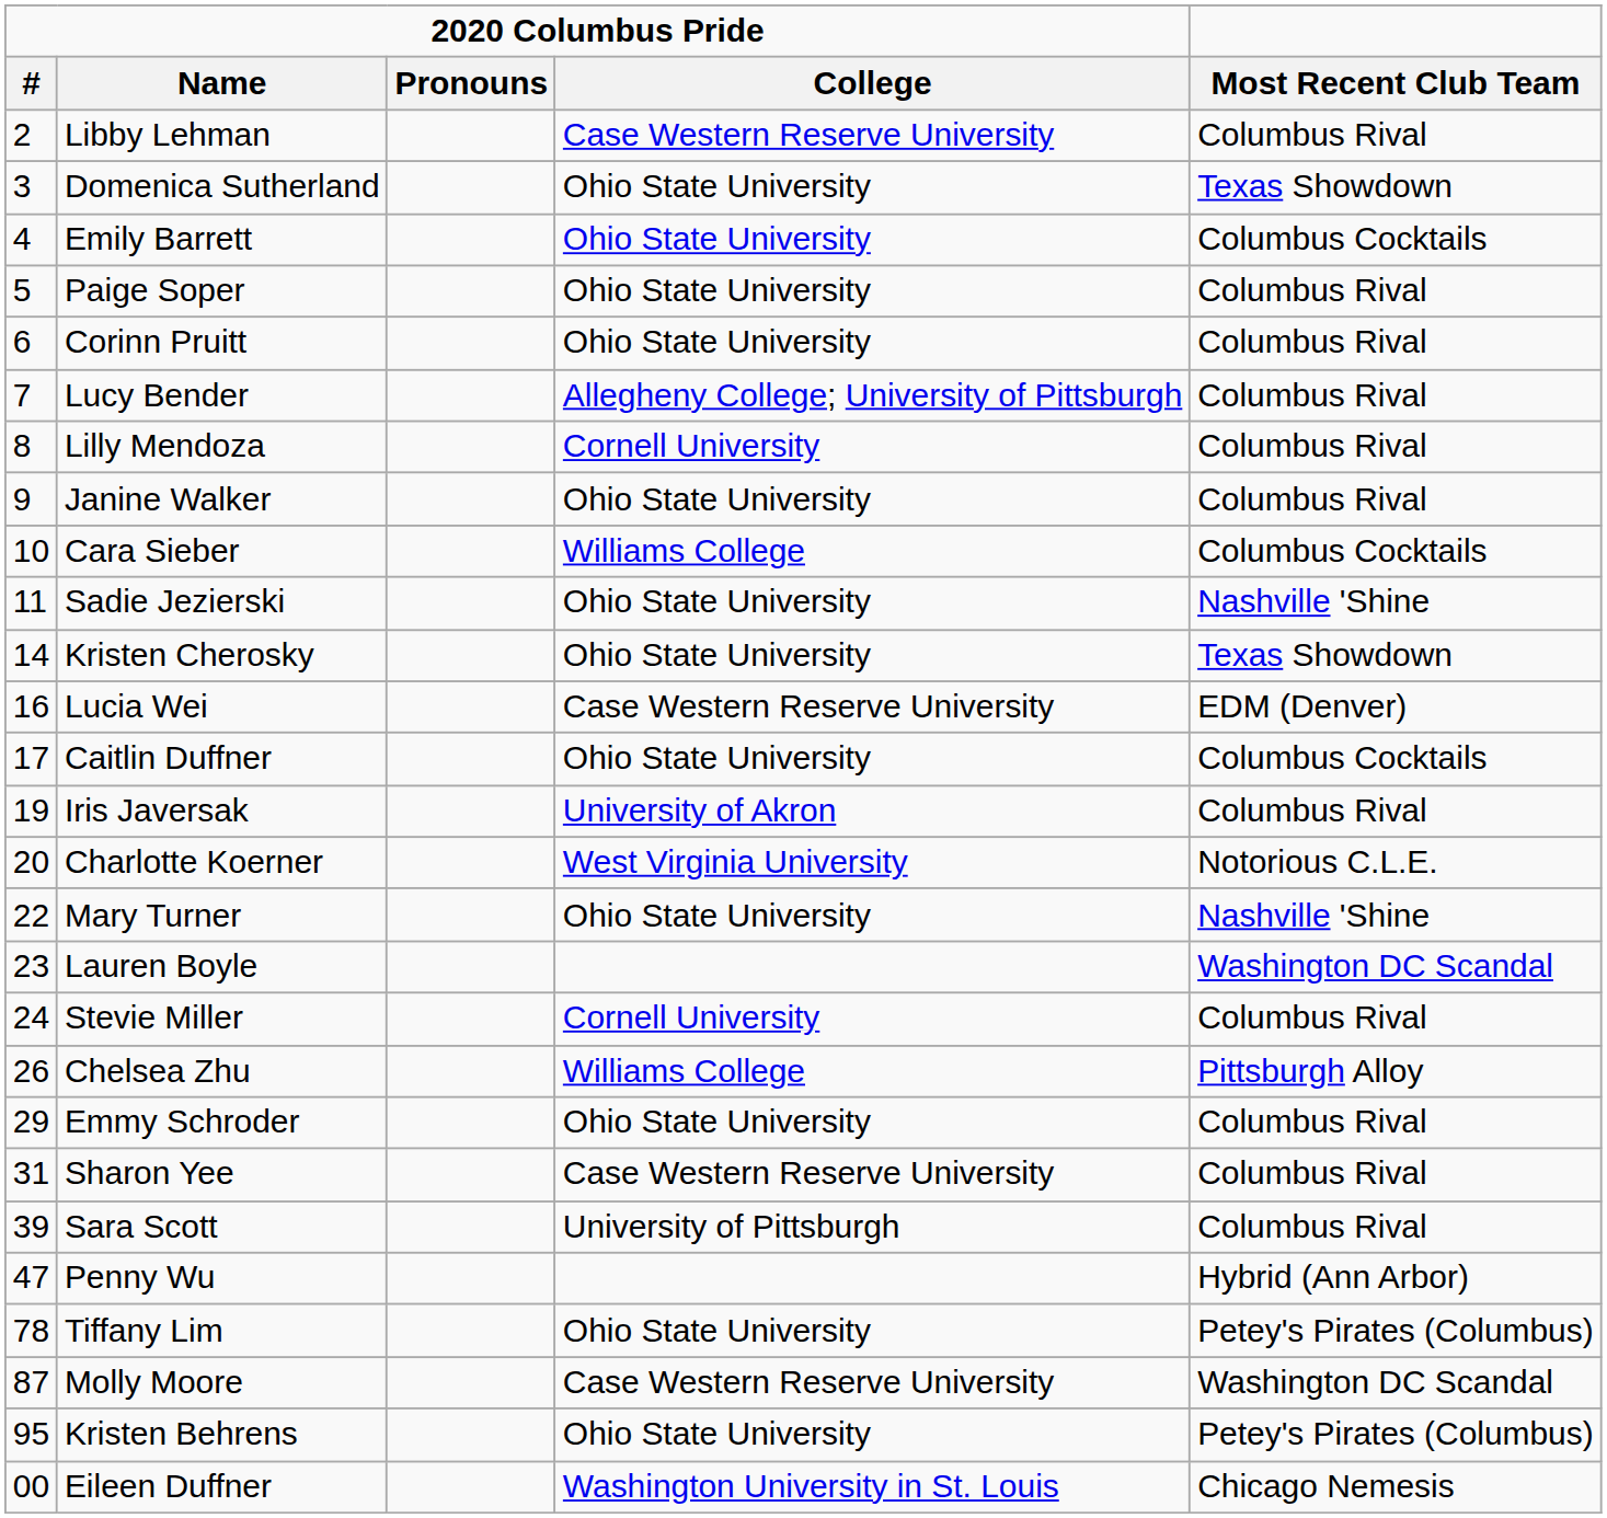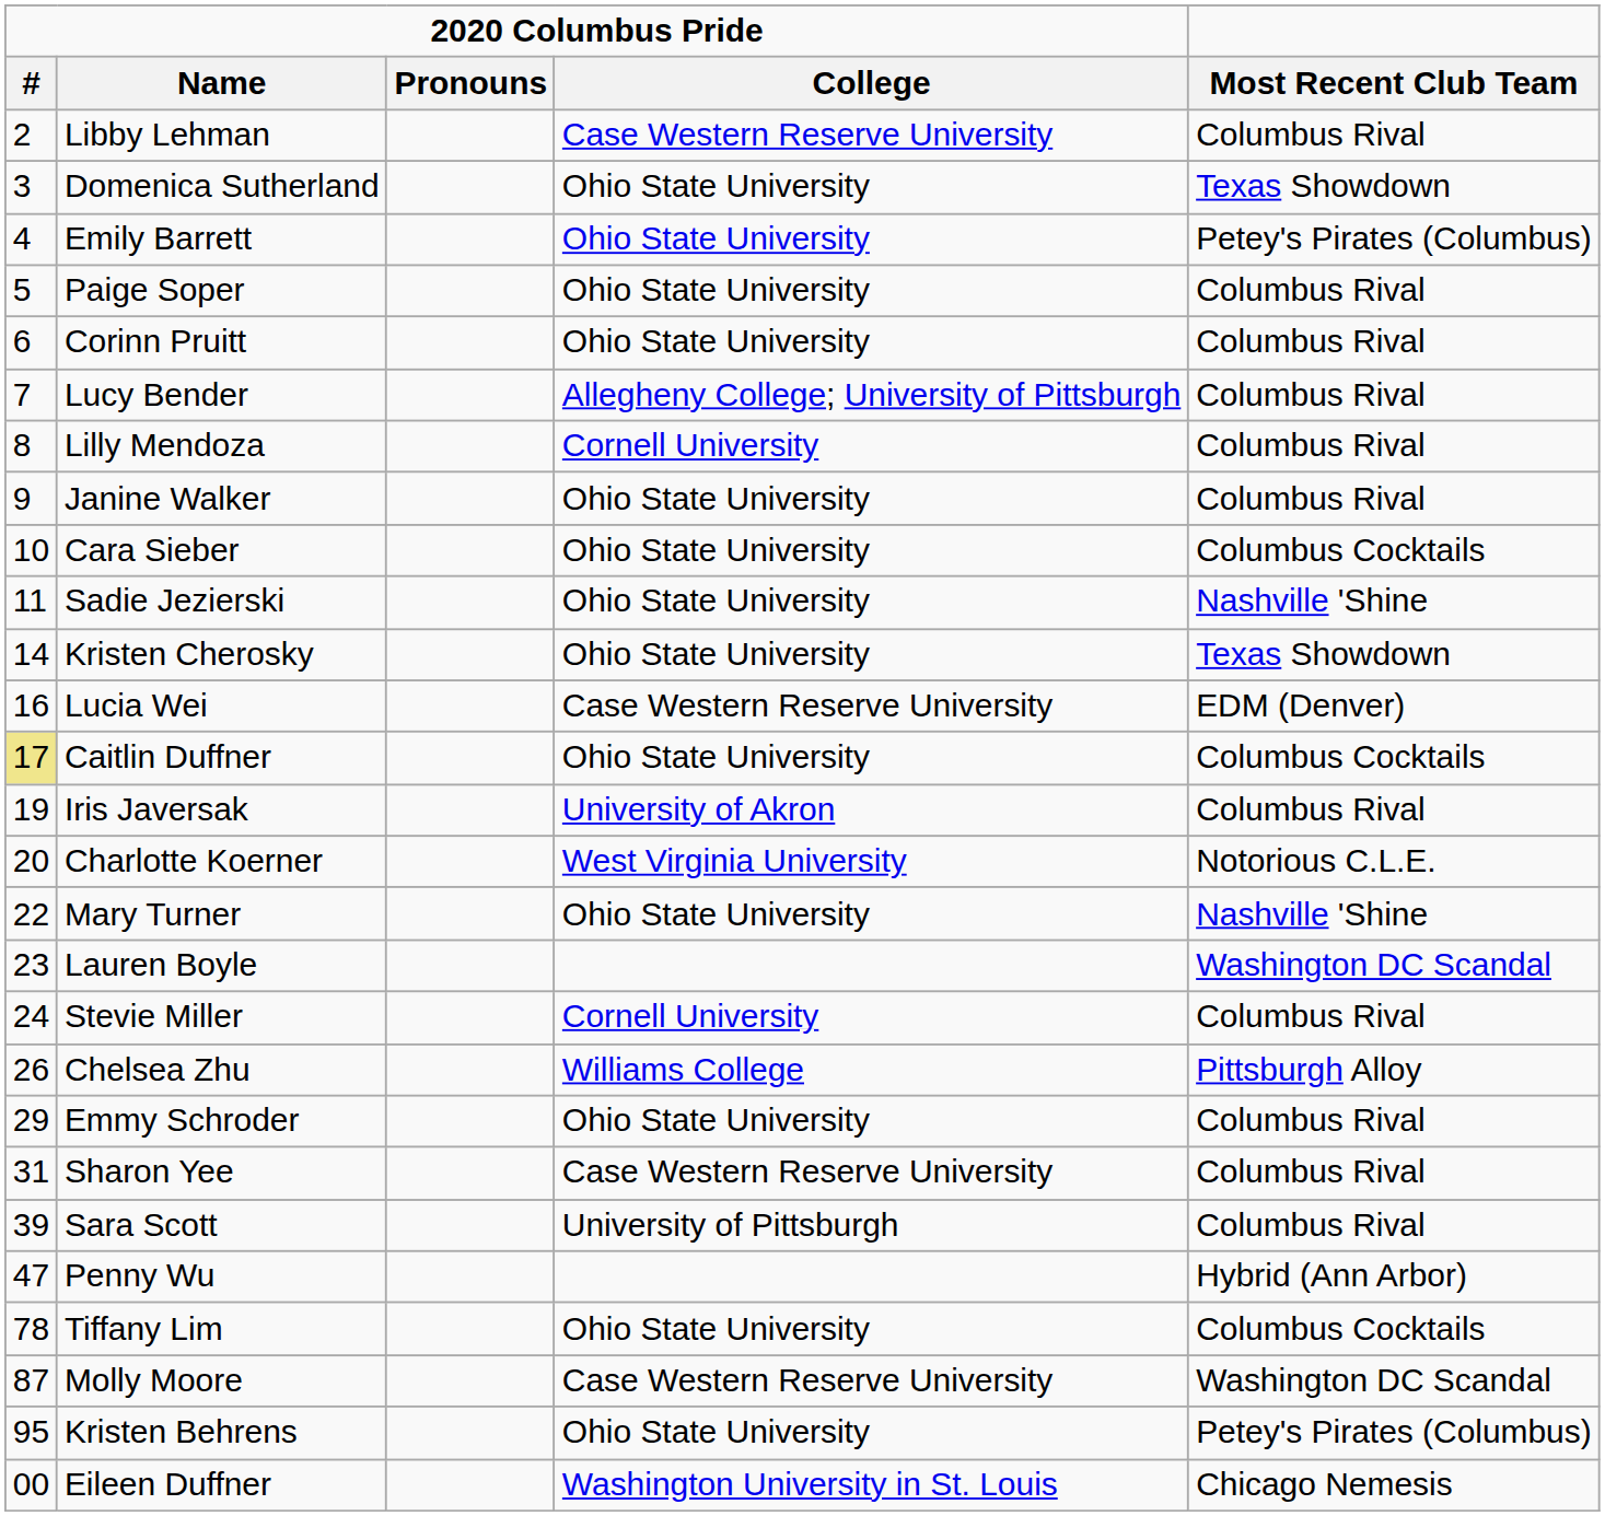Emily Barrett | Most Recent Club Team: Columbus Cocktails -> Petey's Pirates (Columbus)
Cara Sieber | 2020 Columbus Pride / College: Williams College -> Ohio State University
Caitlin Duffner | 2020 Columbus Pride / #: no background -> khaki background
Tiffany Lim | Most Recent Club Team: Petey's Pirates (Columbus) -> Columbus Cocktails
